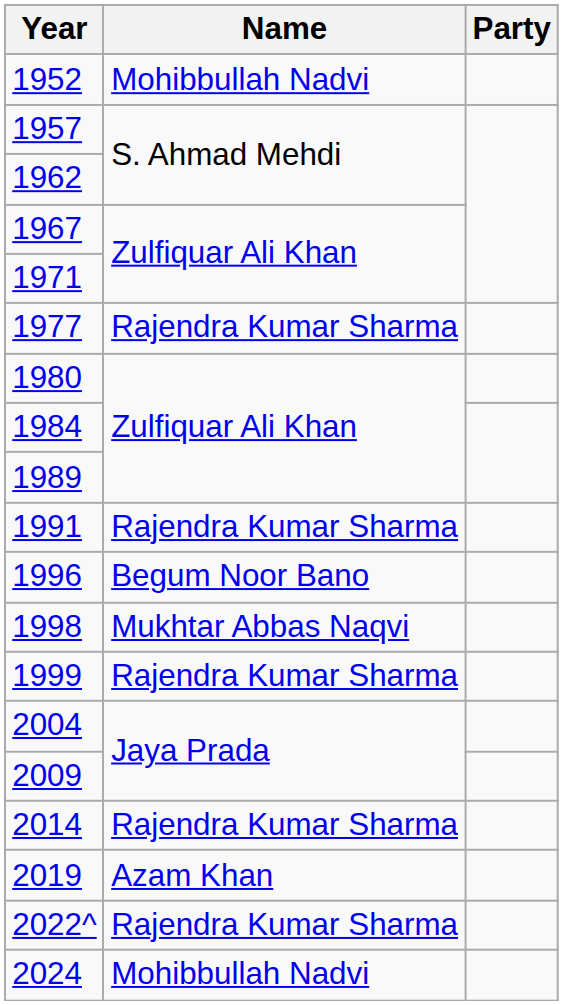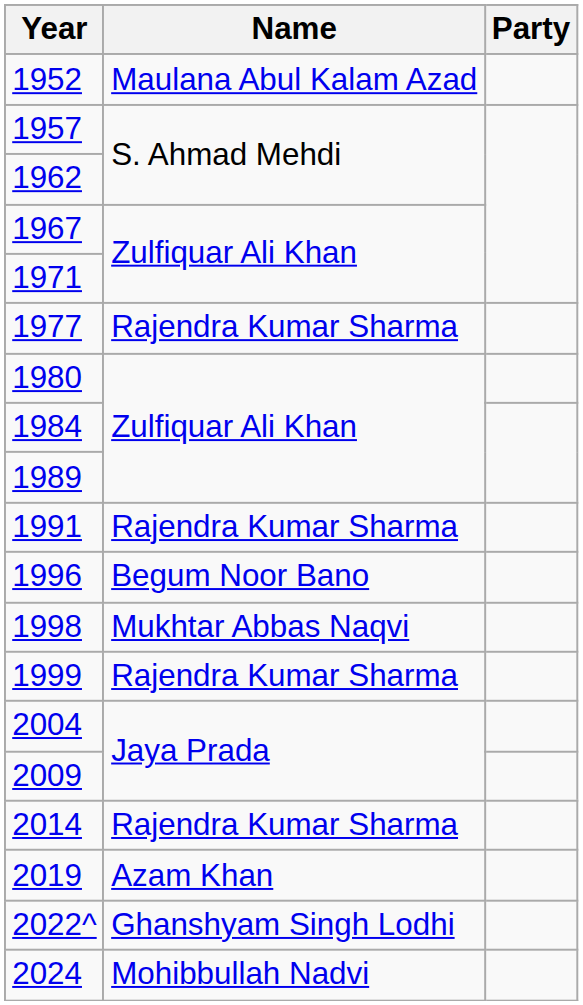1952 | Name: Mohibbullah Nadvi -> Maulana Abul Kalam Azad
2022^ | Name: Rajendra Kumar Sharma -> Ghanshyam Singh Lodhi
